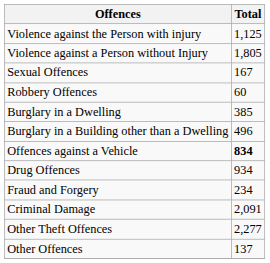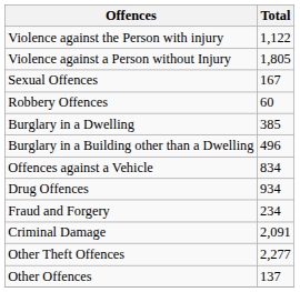Violence against the Person with injury | Total: 1,125 -> 1,122
Offences against a Vehicle | Total: bold -> normal
